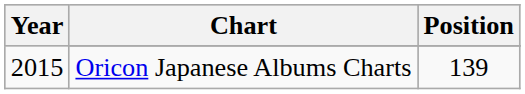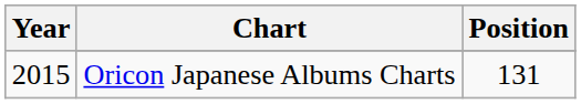Oricon Japanese Albums Charts | Position: 139 -> 131
